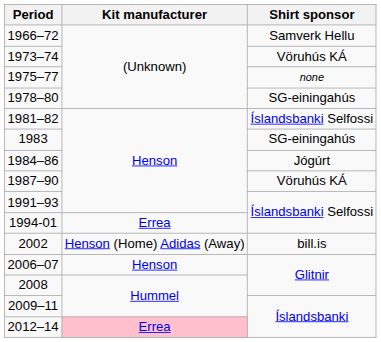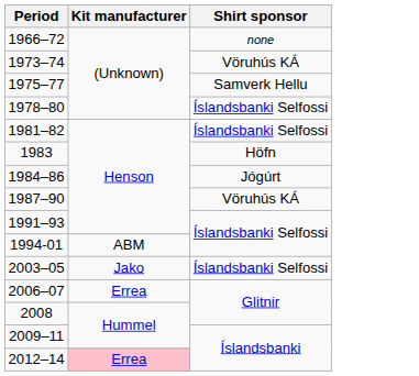1966–72 | Shirt sponsor: Samverk Hellu -> none
1975–77 | Shirt sponsor: none -> Samverk Hellu
1978–80 | Shirt sponsor: SG-einingahús -> Íslandsbanki Selfossi
1983 | Shirt sponsor: SG-einingahús -> Höfn
1994-01 | Kit manufacturer: Errea -> ABM
- row: 2002 | Henson (Home) Adidas (Away) | bill.is
+ row: 2003–05 | Jako | Íslandsbanki Selfossi
2006–07 | Kit manufacturer: Henson -> Errea
